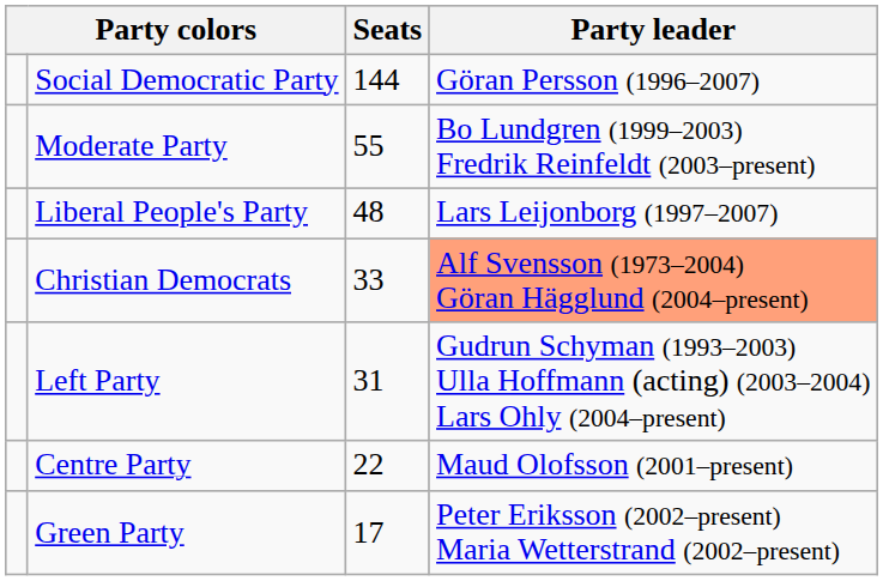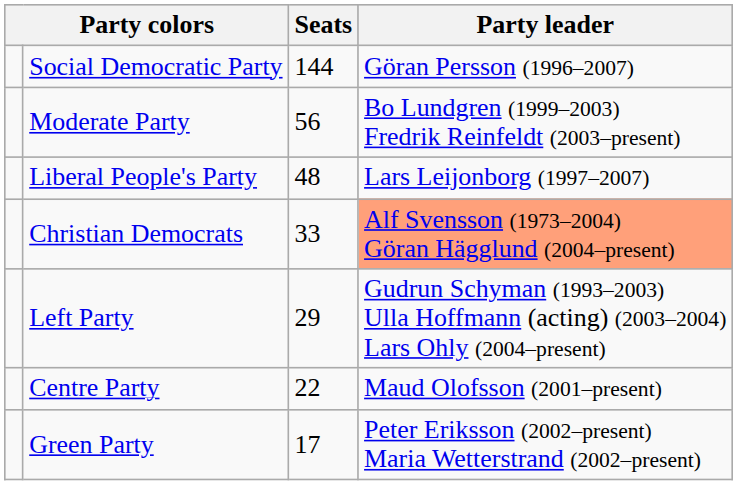Moderate Party | Seats: 55 -> 56
Left Party | Seats: 31 -> 29
